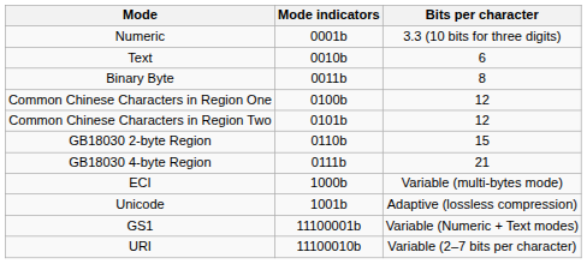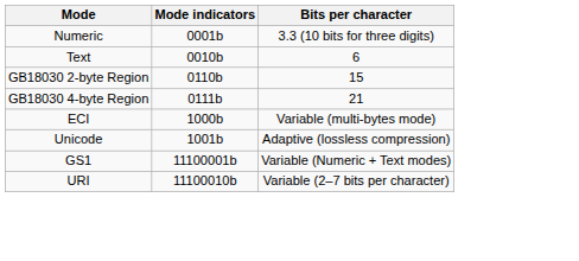- row: Binary Byte | 0011b | 8
- row: Common Chinese Characters in Region One | 0100b | 12
- row: Common Chinese Characters in Region Two | 0101b | 12
